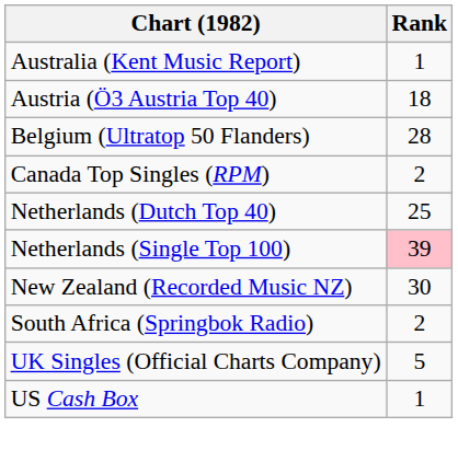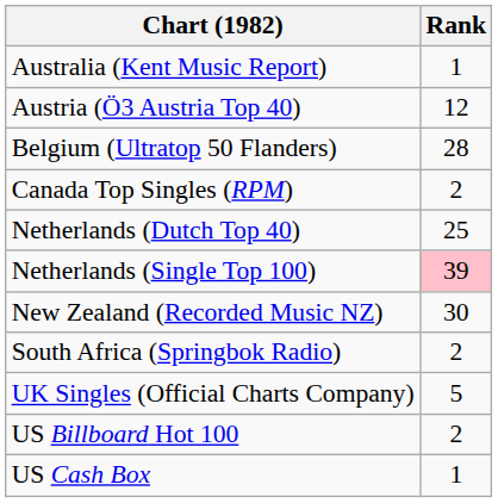Austria (Ö3 Austria Top 40) | Rank: 18 -> 12
+ row: US Billboard Hot 100 | 2
